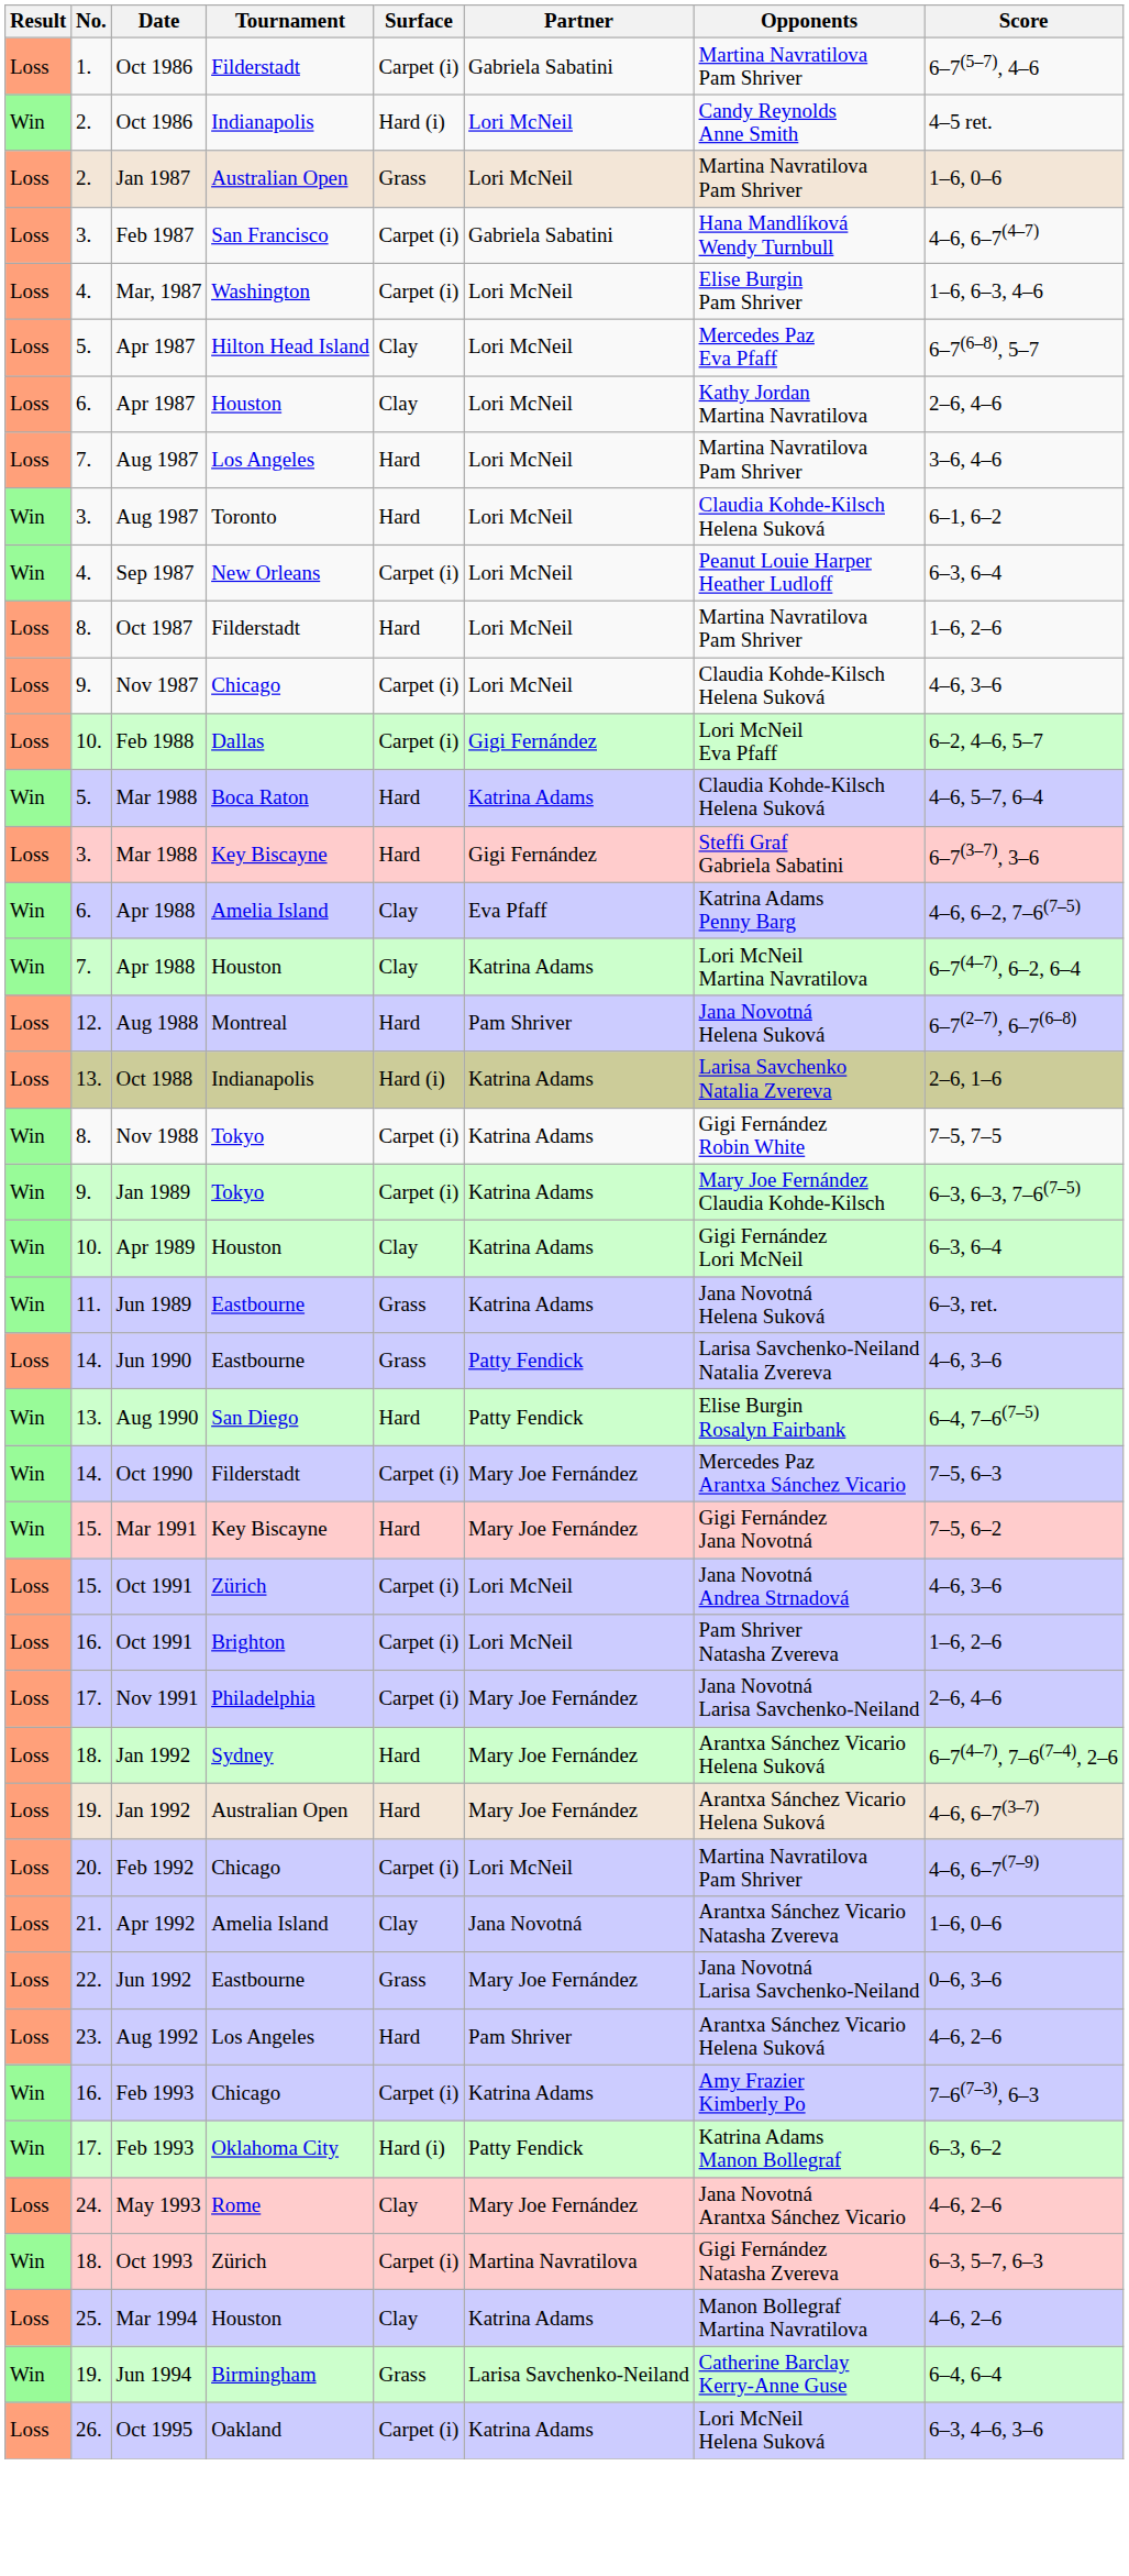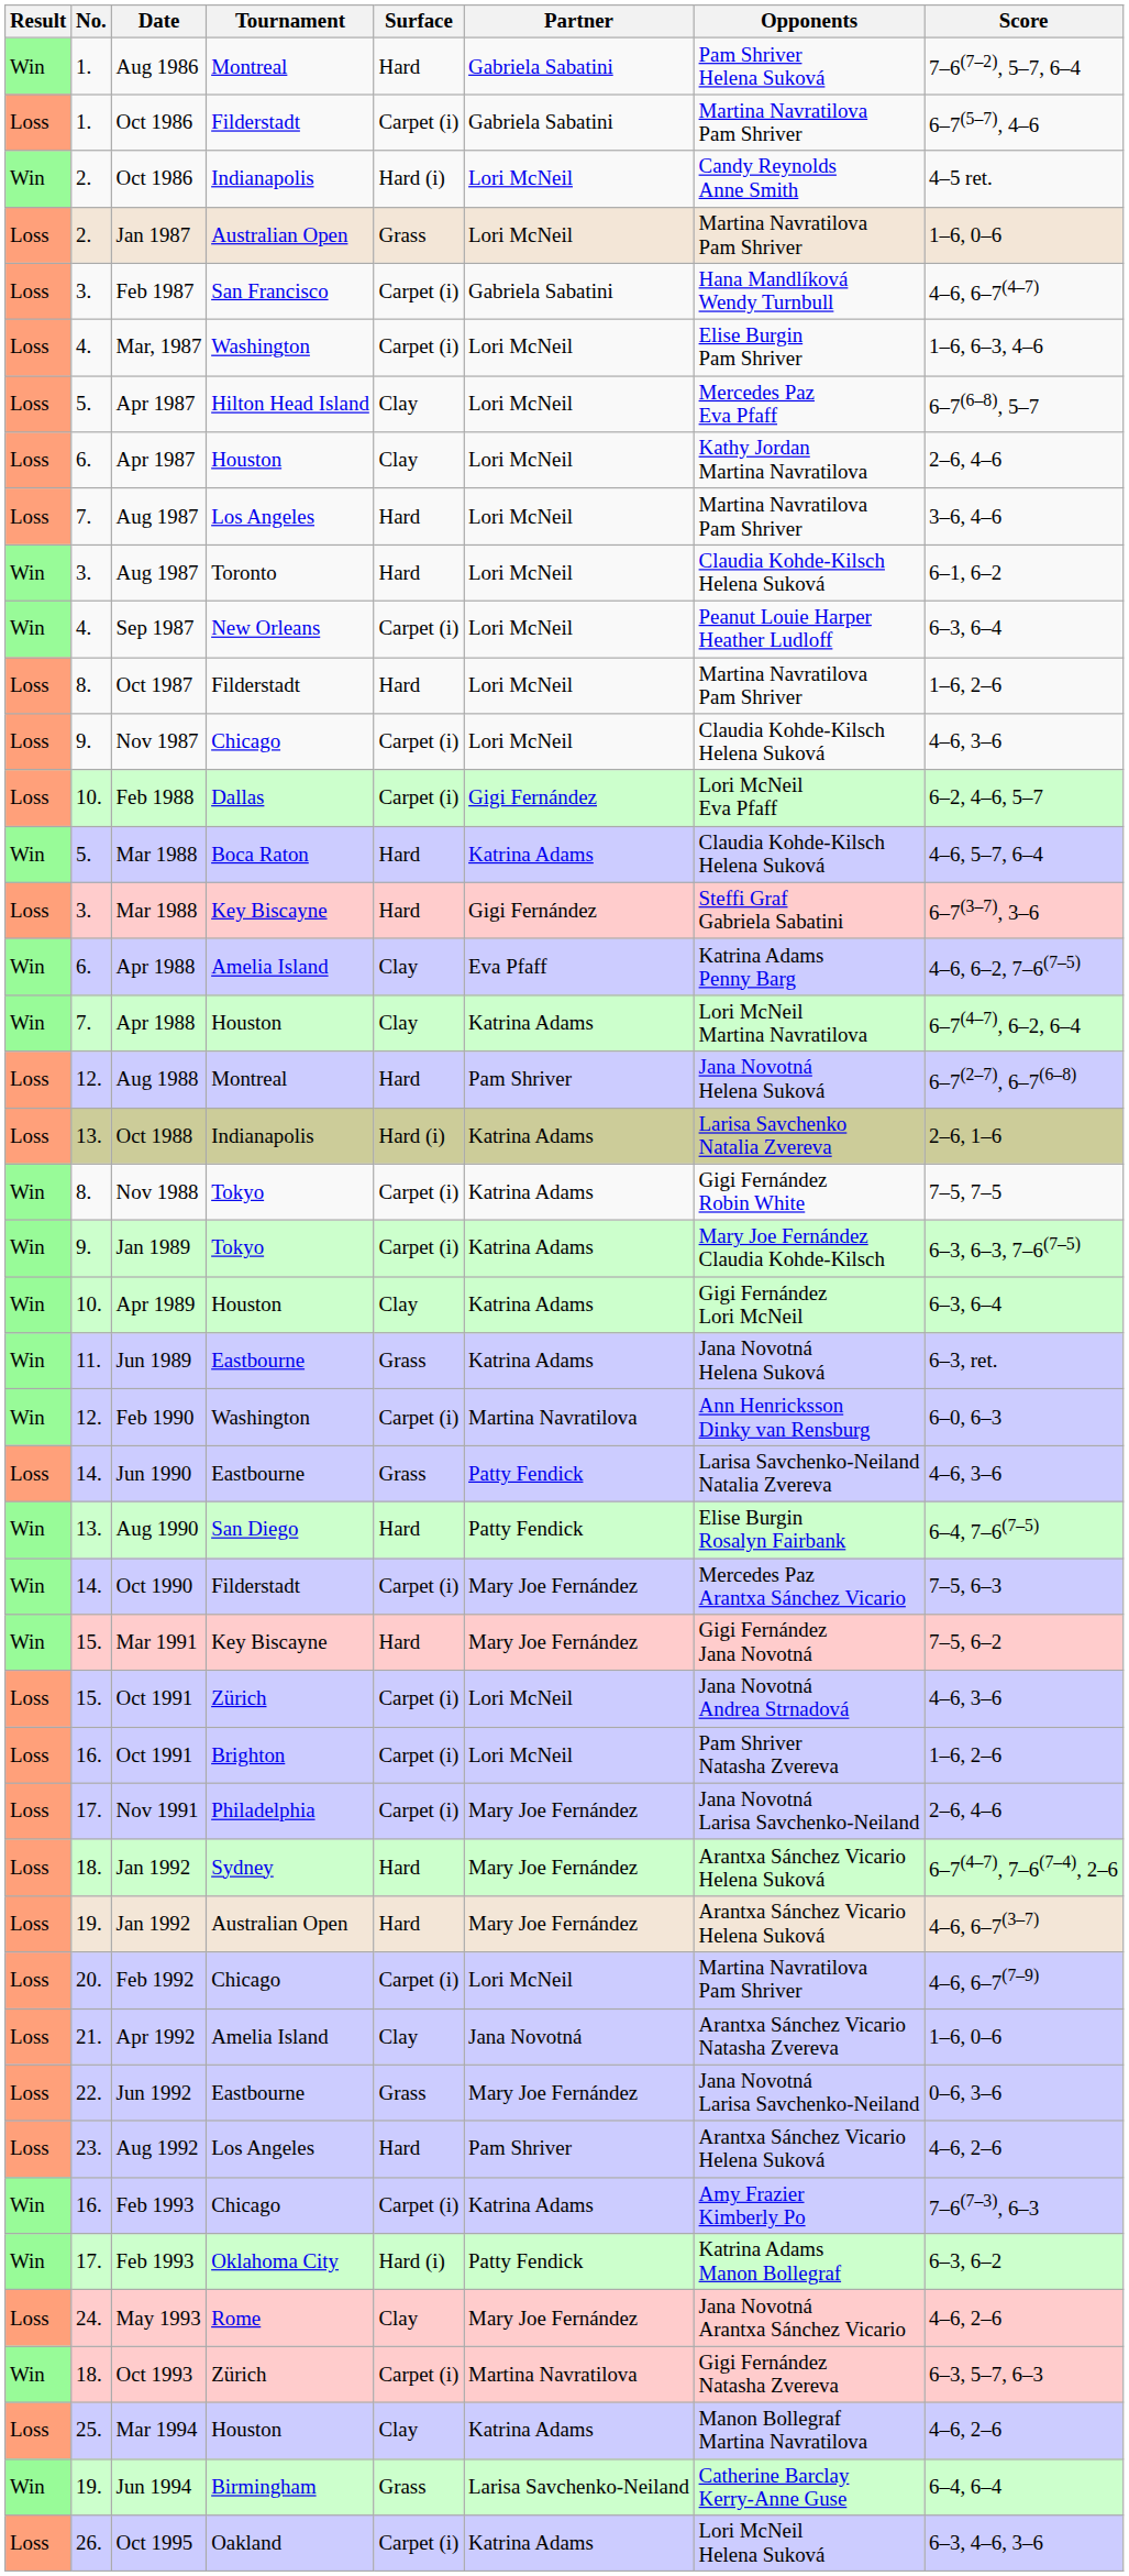+ row: Win | 1. | Aug 1986 | Montreal | Hard | Gabriela Sabatini | Pam Shriver Helena Suková | 7–6(7–2), 5–7, 6–4
+ row: Win | 12. | Feb 1990 | Washington | Carpet (i) | Martina Navratilova | Ann Henricksson Dinky van Rensburg | 6–0, 6–3
